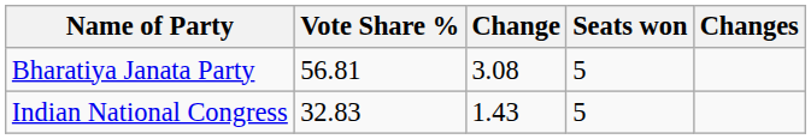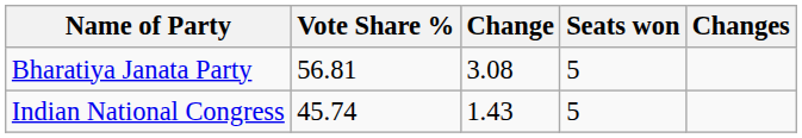Indian National Congress | Vote Share %: 32.83 -> 45.74
